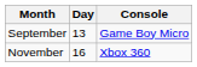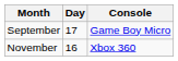September | Day: 13 -> 17
